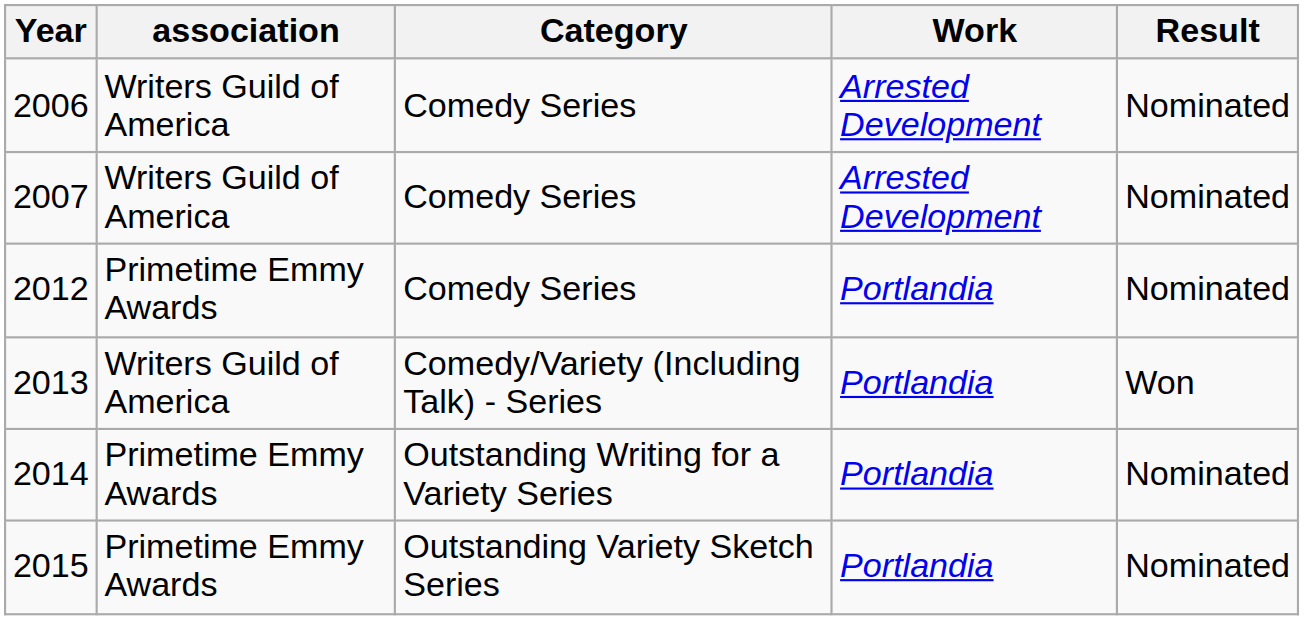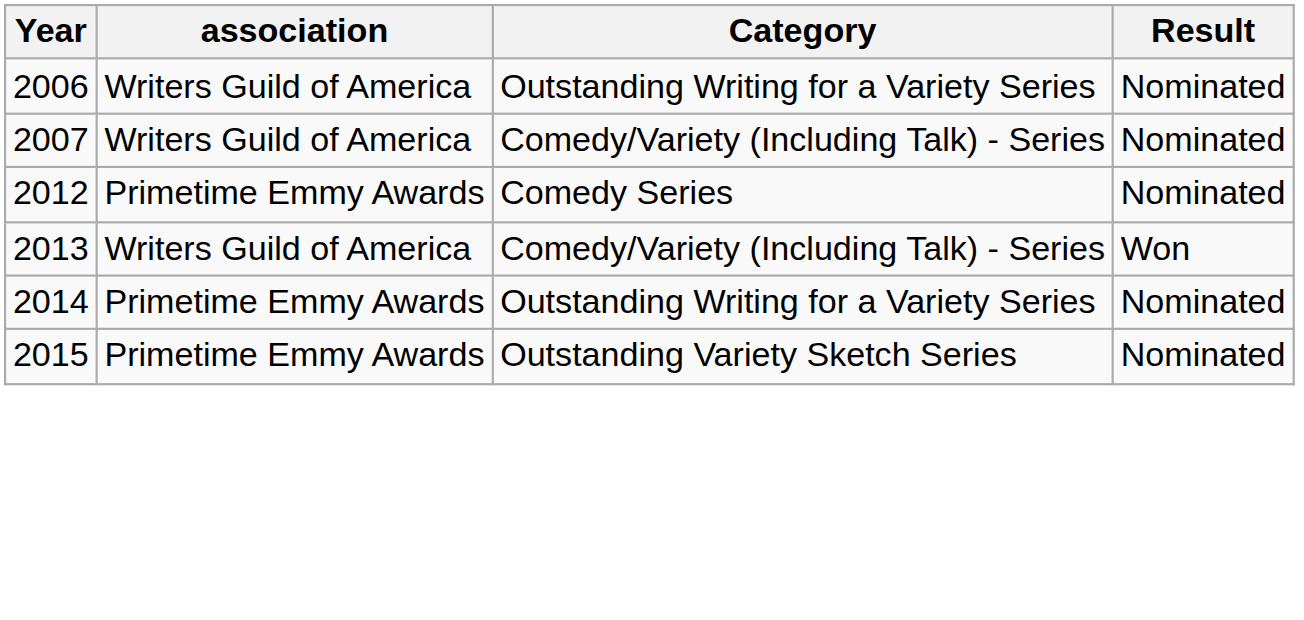- column: Work | Arrested Development | Arrested Development | Portlandia | Portlandia | Portlandia | Portlandia
2006 | Category: Comedy Series -> Outstanding Writing for a Variety Series
2007 | Category: Comedy Series -> Comedy/Variety (Including Talk) - Series
